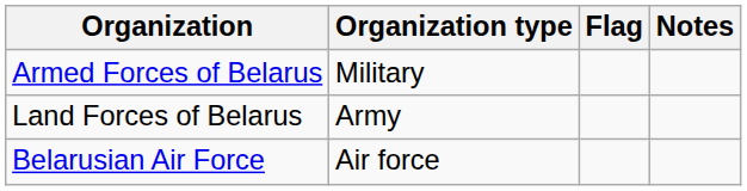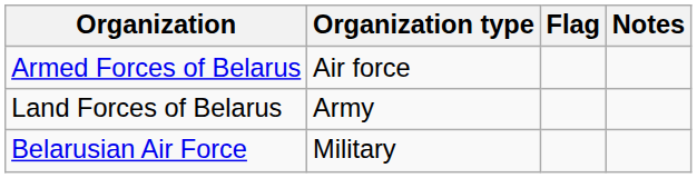Armed Forces of Belarus | Organization type: Military -> Air force
Belarusian Air Force | Organization type: Air force -> Military
